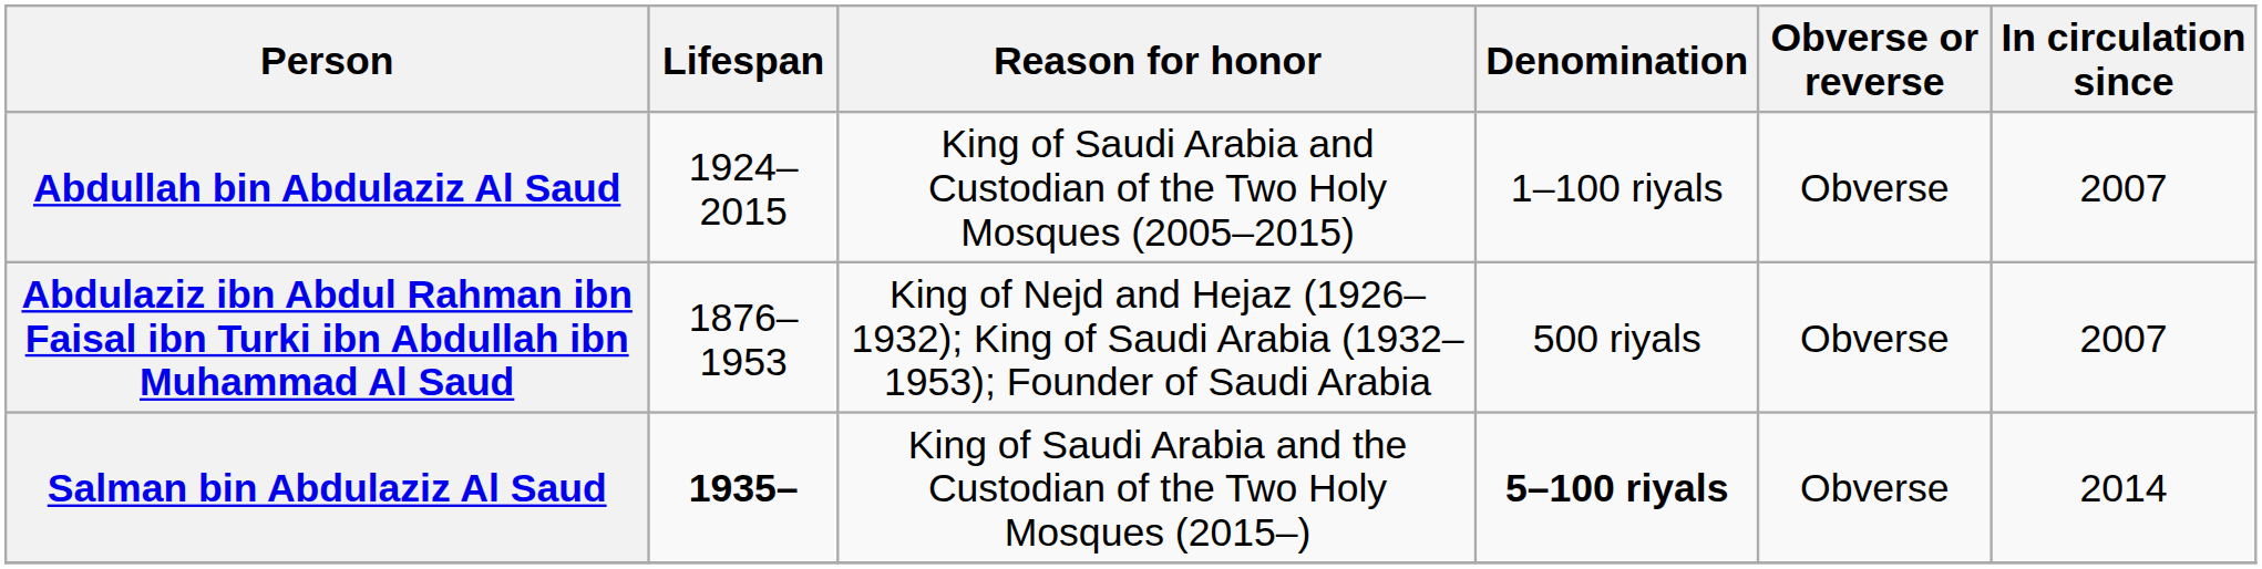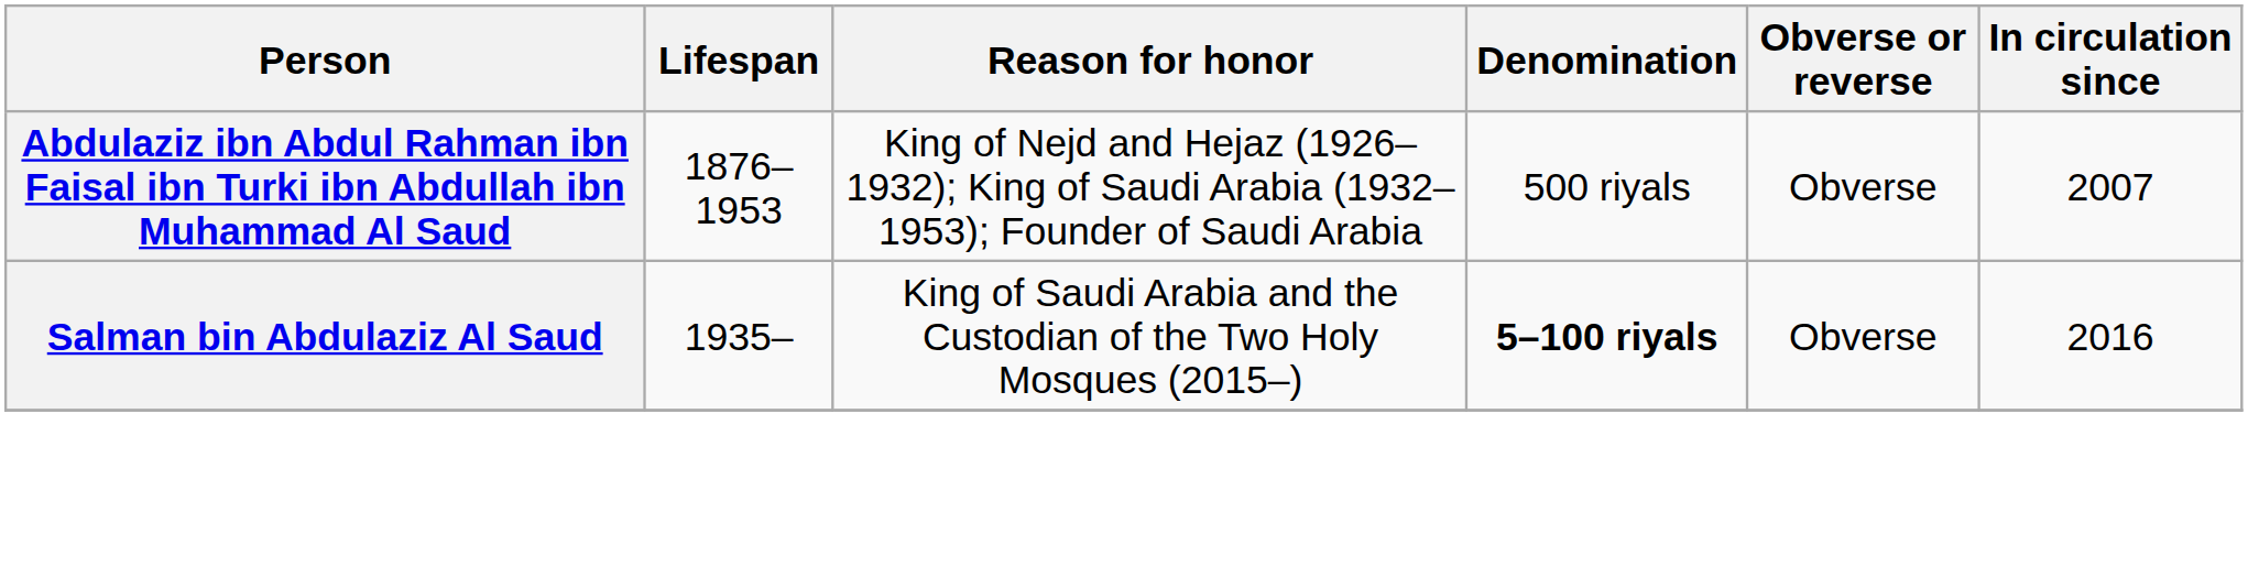- row: Abdullah bin Abdulaziz Al Saud | 1924–2015 | King of Saudi Arabia and Custodian of the Two Holy Mosques (2005–2015) | 1–100 riyals | Obverse | 2007
Salman bin Abdulaziz Al Saud | Lifespan: bold -> normal
Salman bin Abdulaziz Al Saud | In circulation since: 2014 -> 2016
